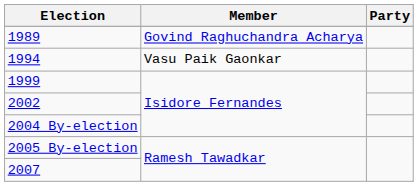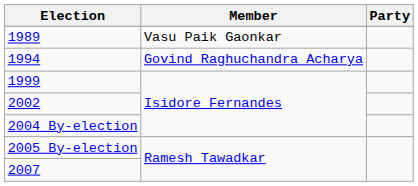1989 | Member: Govind Raghuchandra Acharya -> Vasu Paik Gaonkar
1994 | Member: Vasu Paik Gaonkar -> Govind Raghuchandra Acharya
